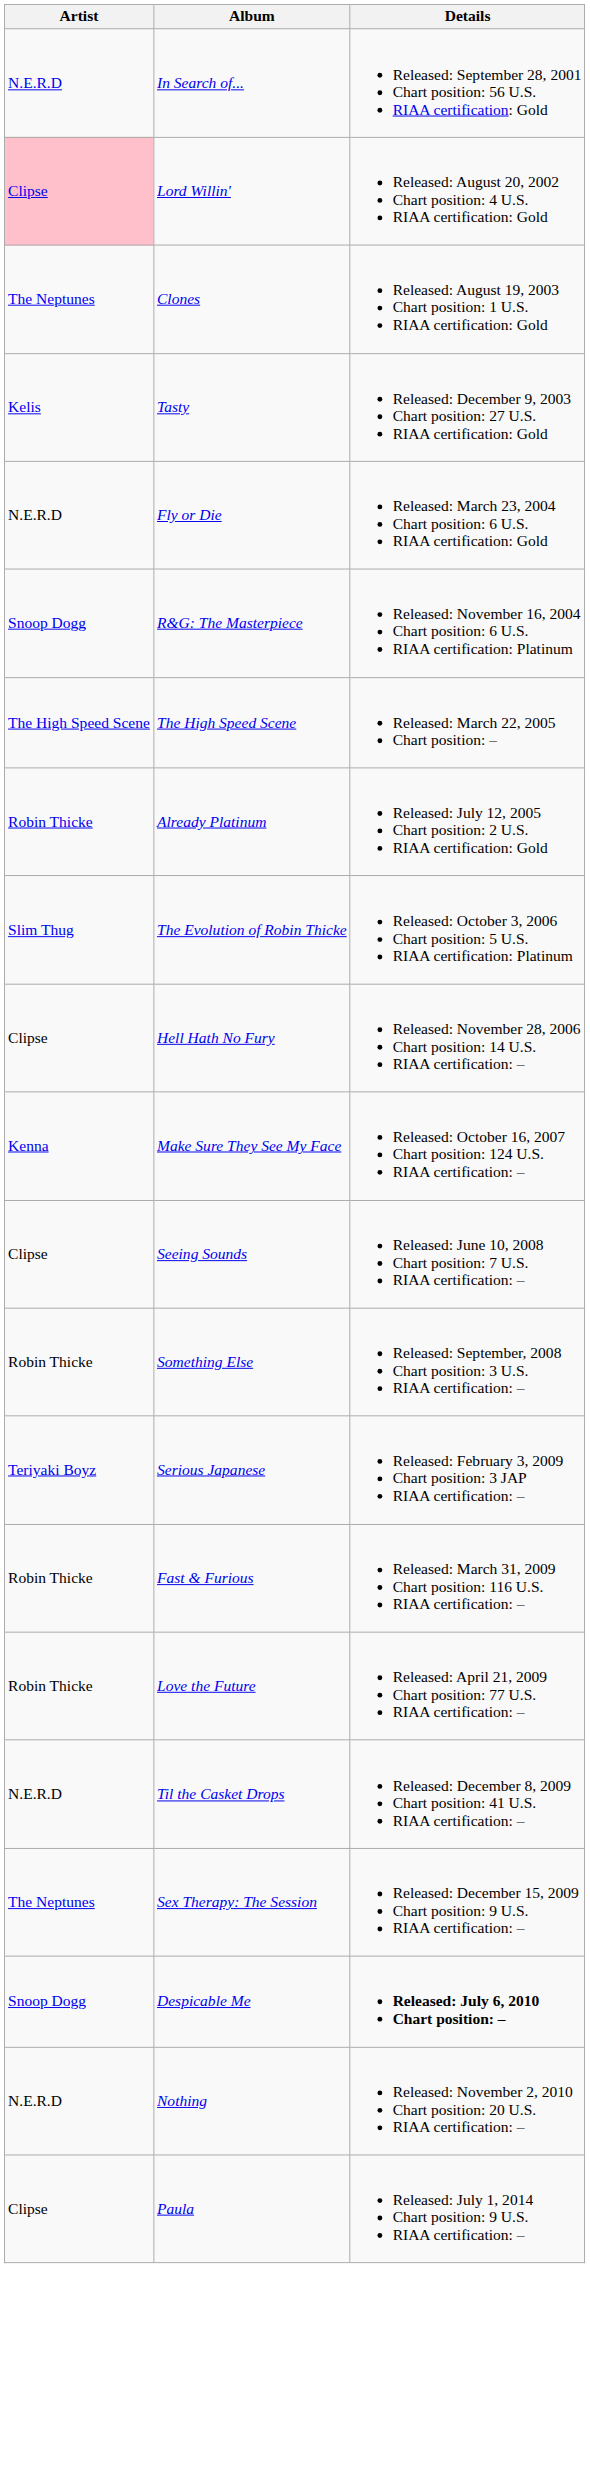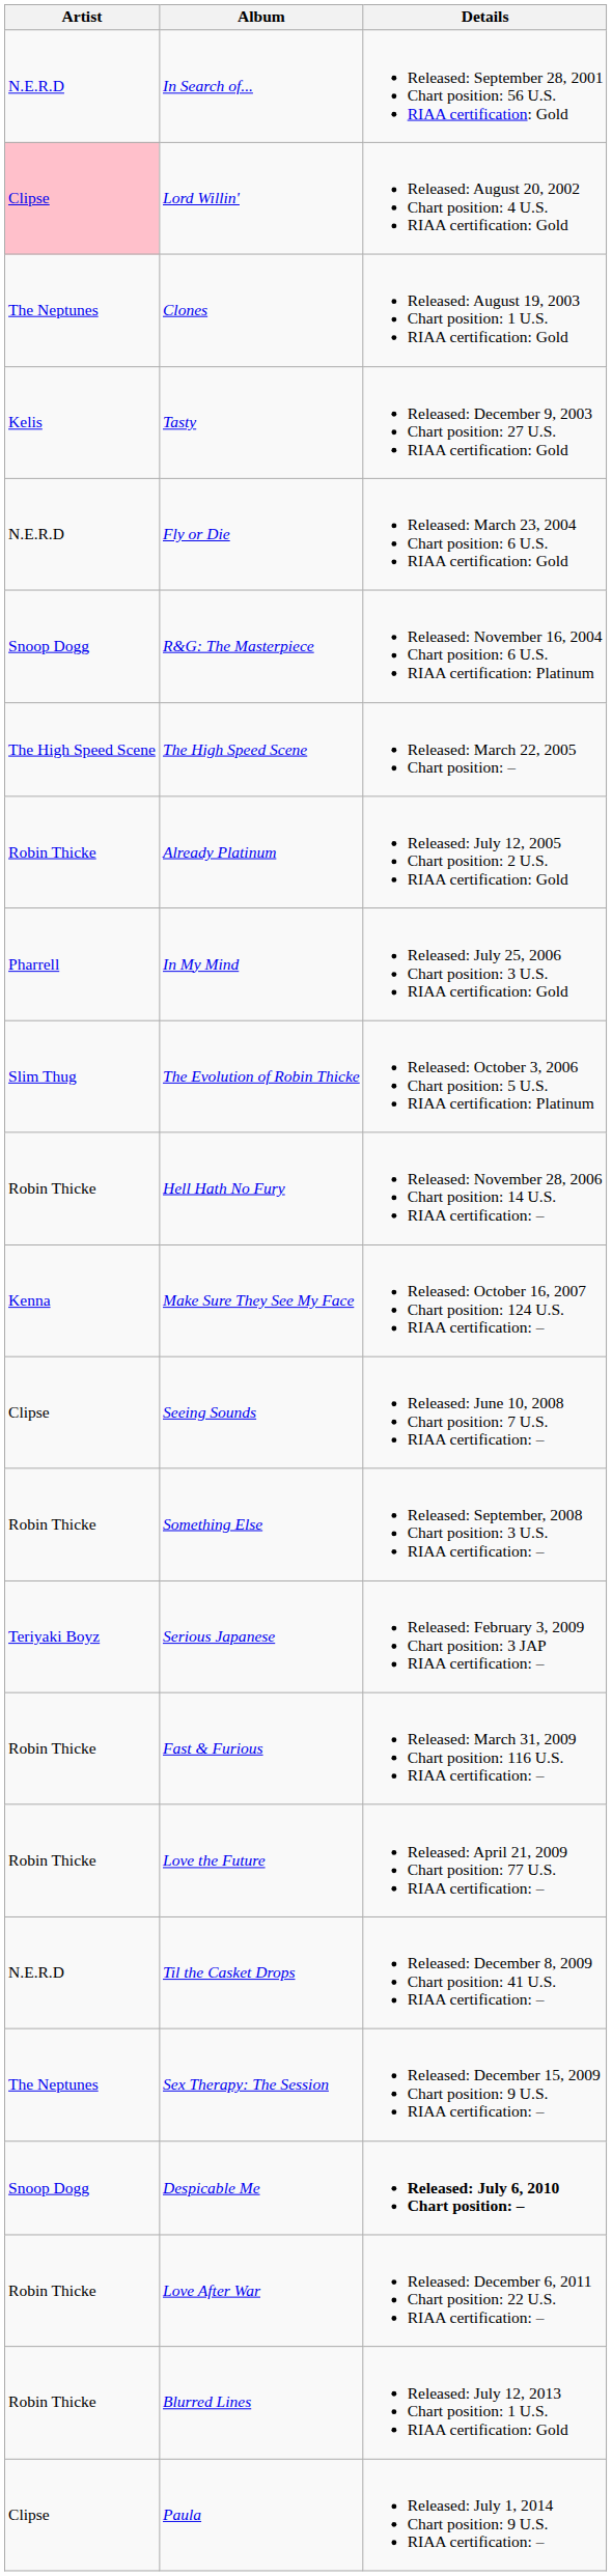+ row: Pharrell | In My Mind | Released: July 25, 2006 Chart position: 3 U.S. RIAA certification: Gold
Hell Hath No Fury | Artist: Clipse -> Robin Thicke
- row: N.E.R.D | Nothing | Released: November 2, 2010 Chart position: 20 U.S. RIAA certification: –
+ row: Robin Thicke | Love After War | Released: December 6, 2011 Chart position: 22 U.S. RIAA certification: –
+ row: Robin Thicke | Blurred Lines | Released: July 12, 2013 Chart position: 1 U.S. RIAA certification: Gold
